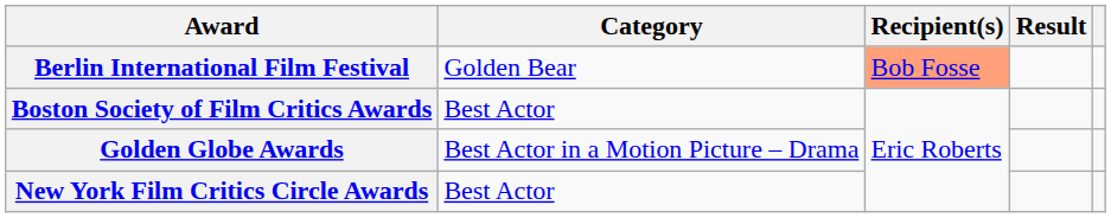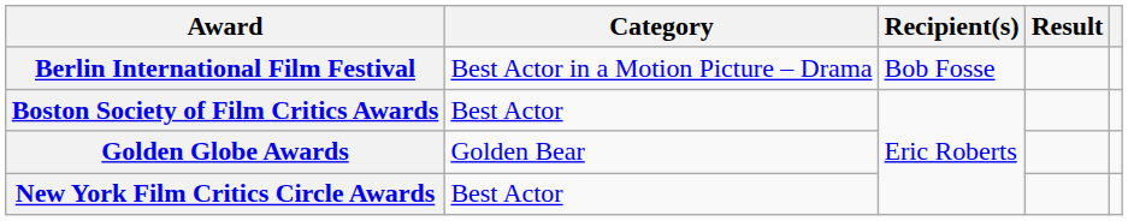Berlin International Film Festival | Category: Golden Bear -> Best Actor in a Motion Picture – Drama
Berlin International Film Festival | Recipient(s): lightsalmon background -> no background
Golden Globe Awards | Category: Best Actor in a Motion Picture – Drama -> Golden Bear
